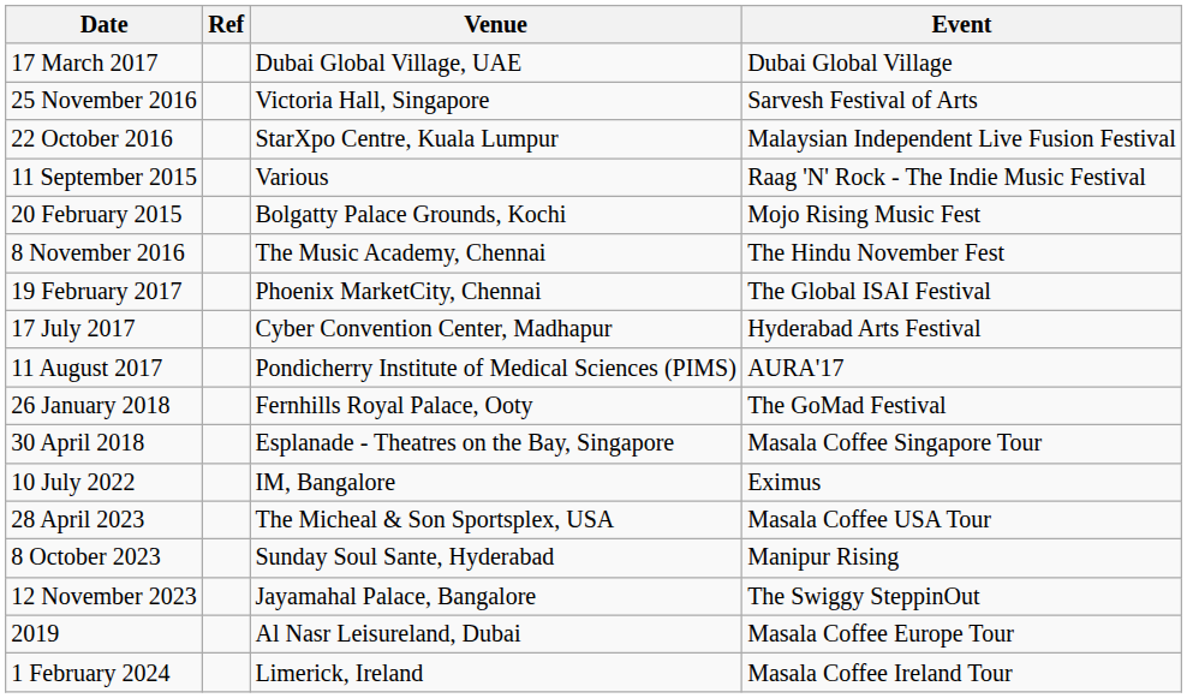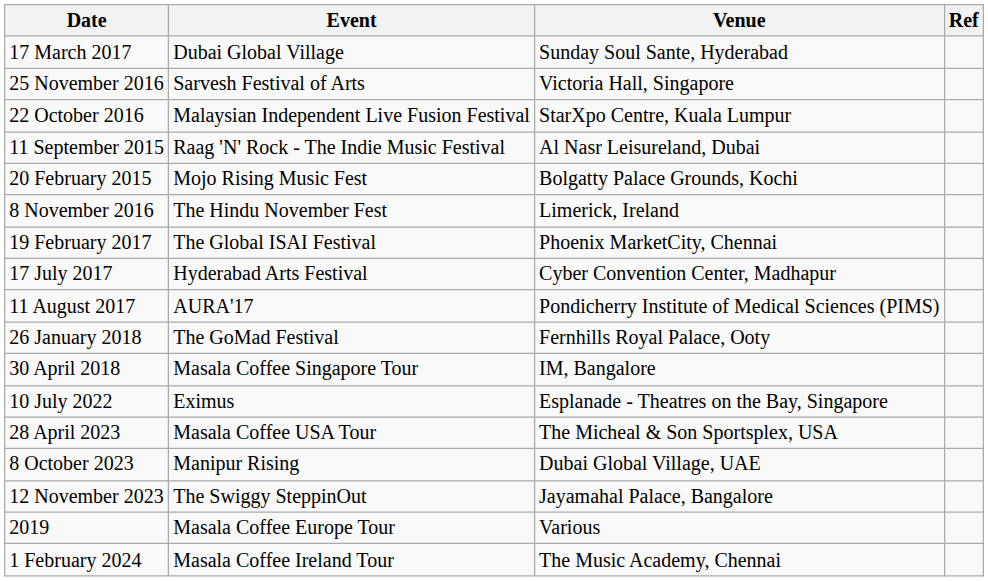columns swapped: Event <-> Ref
17 March 2017 | Venue: Dubai Global Village, UAE -> Sunday Soul Sante, Hyderabad
11 September 2015 | Venue: Various -> Al Nasr Leisureland, Dubai
8 November 2016 | Venue: The Music Academy, Chennai -> Limerick, Ireland
30 April 2018 | Venue: Esplanade - Theatres on the Bay, Singapore -> IM, Bangalore
10 July 2022 | Venue: IM, Bangalore -> Esplanade - Theatres on the Bay, Singapore
8 October 2023 | Venue: Sunday Soul Sante, Hyderabad -> Dubai Global Village, UAE
2019 | Venue: Al Nasr Leisureland, Dubai -> Various
1 February 2024 | Venue: Limerick, Ireland -> The Music Academy, Chennai
